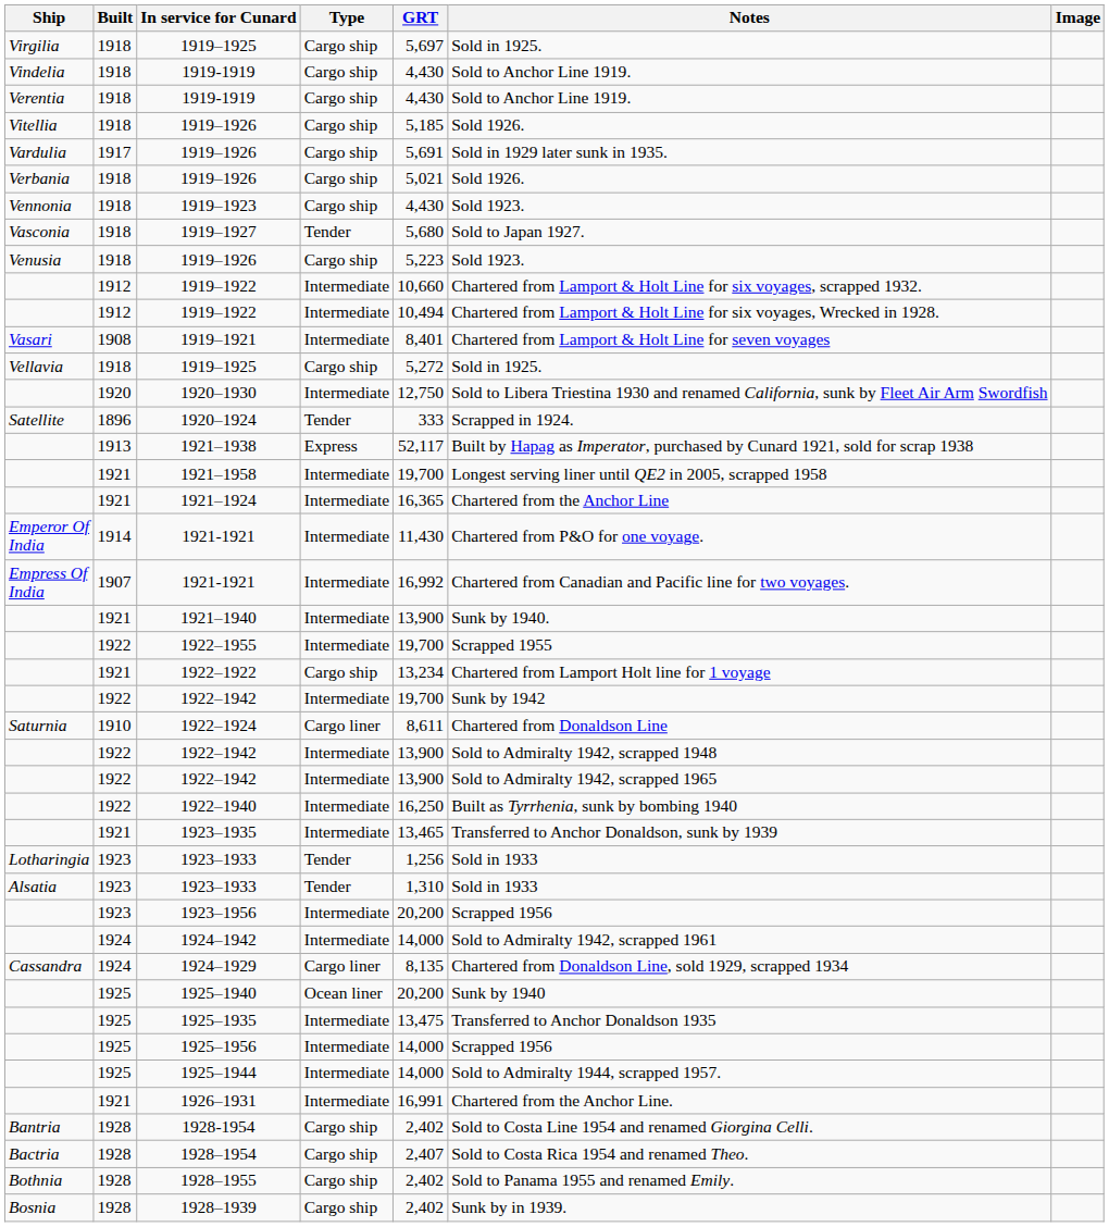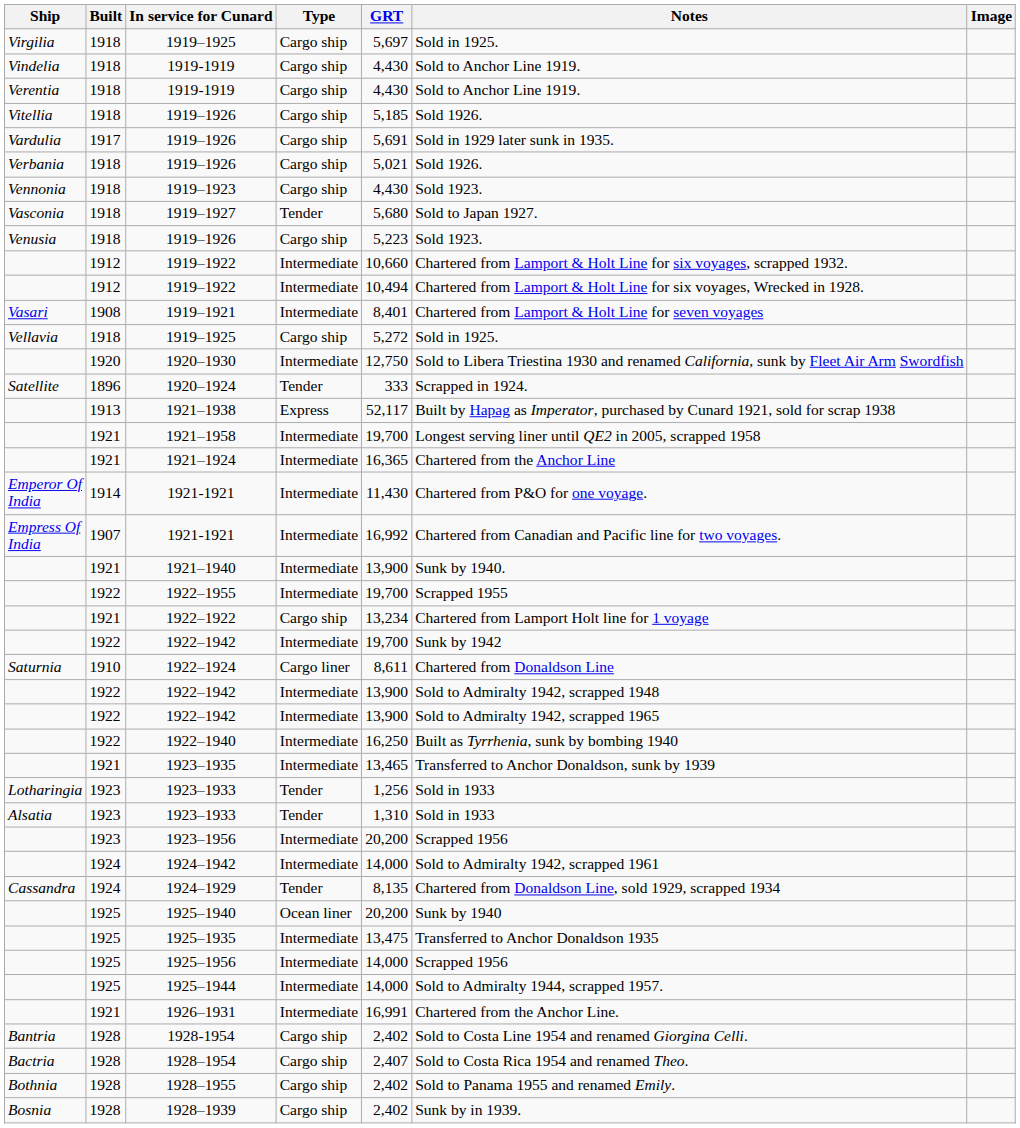1924–1929 | Type: Cargo liner -> Tender
